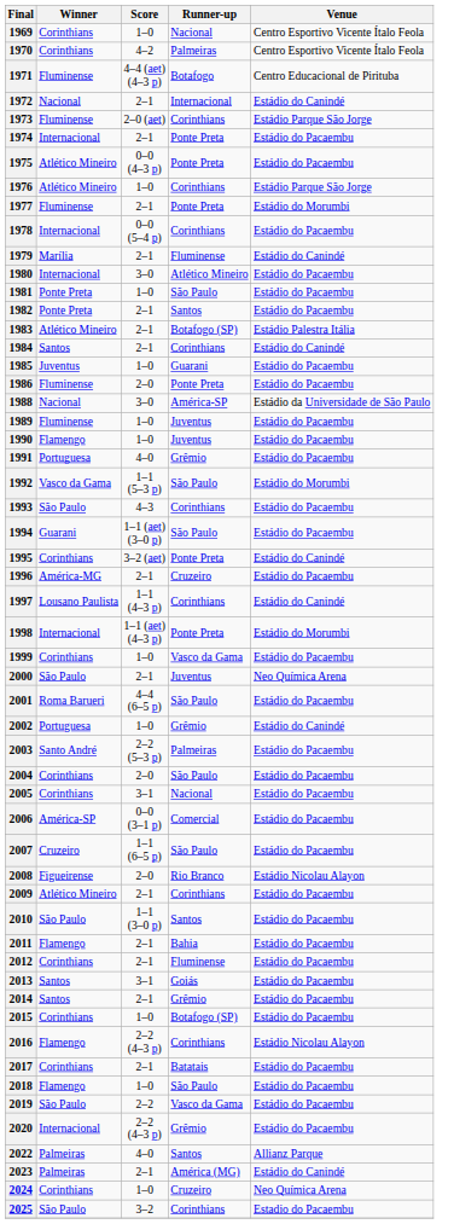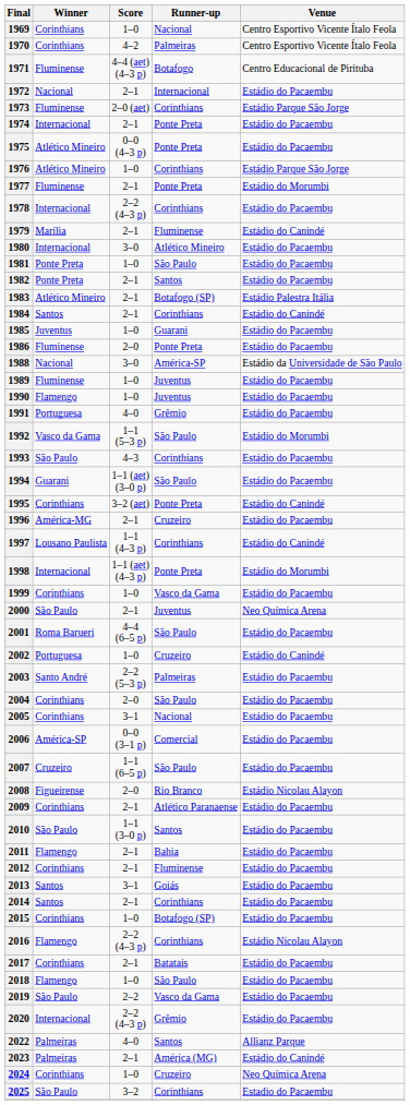1972 | Venue: Estádio do Canindé -> Estádio do Pacaembu
1978 | Score: 0–0 (5–4 p) -> 2–2 (4–3 p)
2002 | Runner-up: Grêmio -> Cruzeiro
2009 | Winner: Atlético Mineiro -> Corinthians
2009 | Runner-up: Corinthians -> Atlético Paranaense
2014 | Runner-up: Grêmio -> Corinthians
